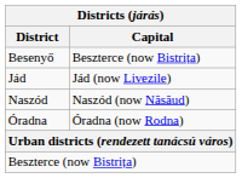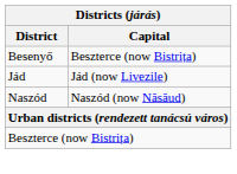- row: Óradna | Óradna (now Rodna)
